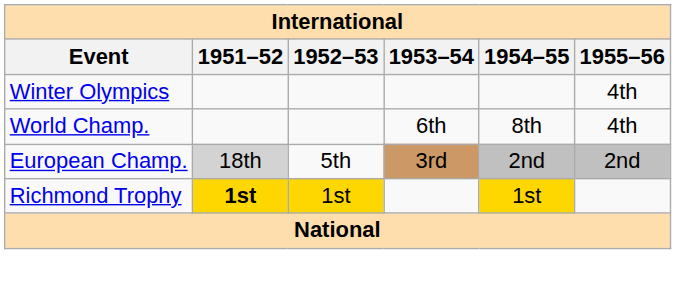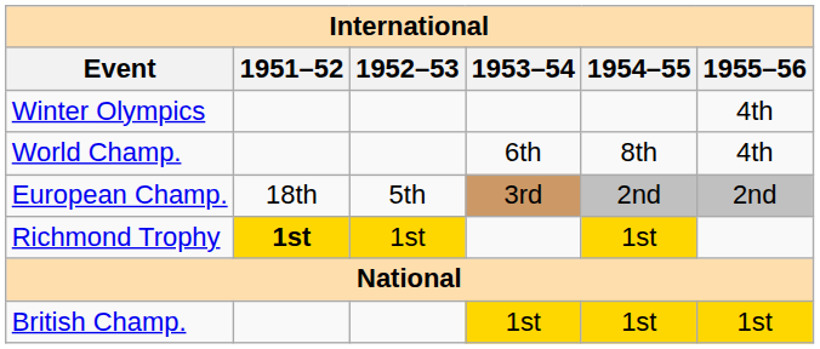European Champ. | 1951–52: lightgrey background -> no background
+ row: British Champ. | 1st | 1st | 1st
